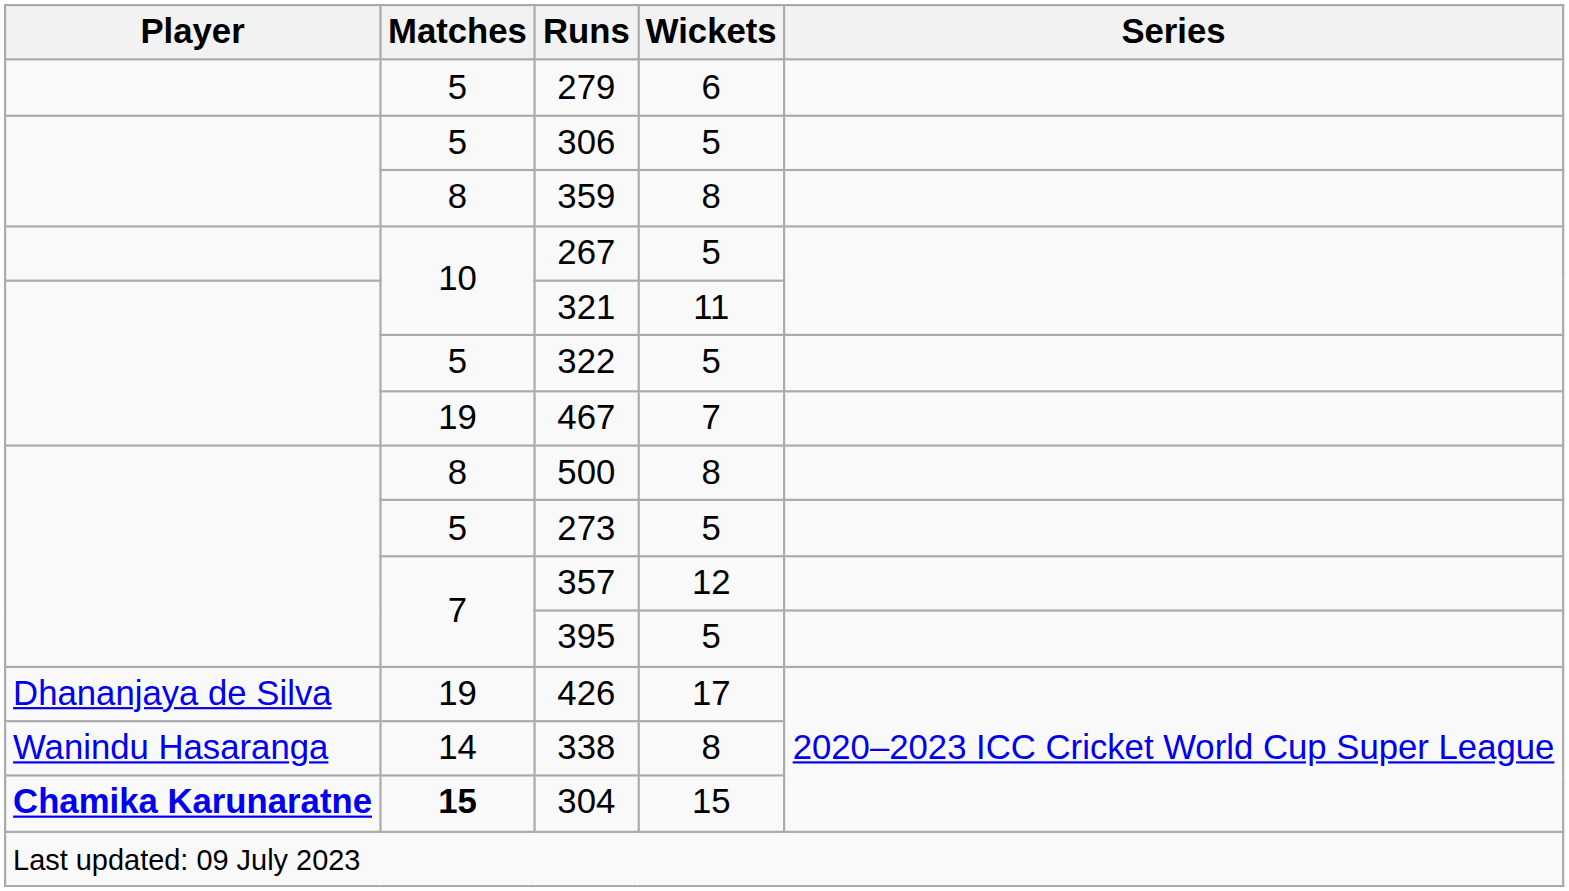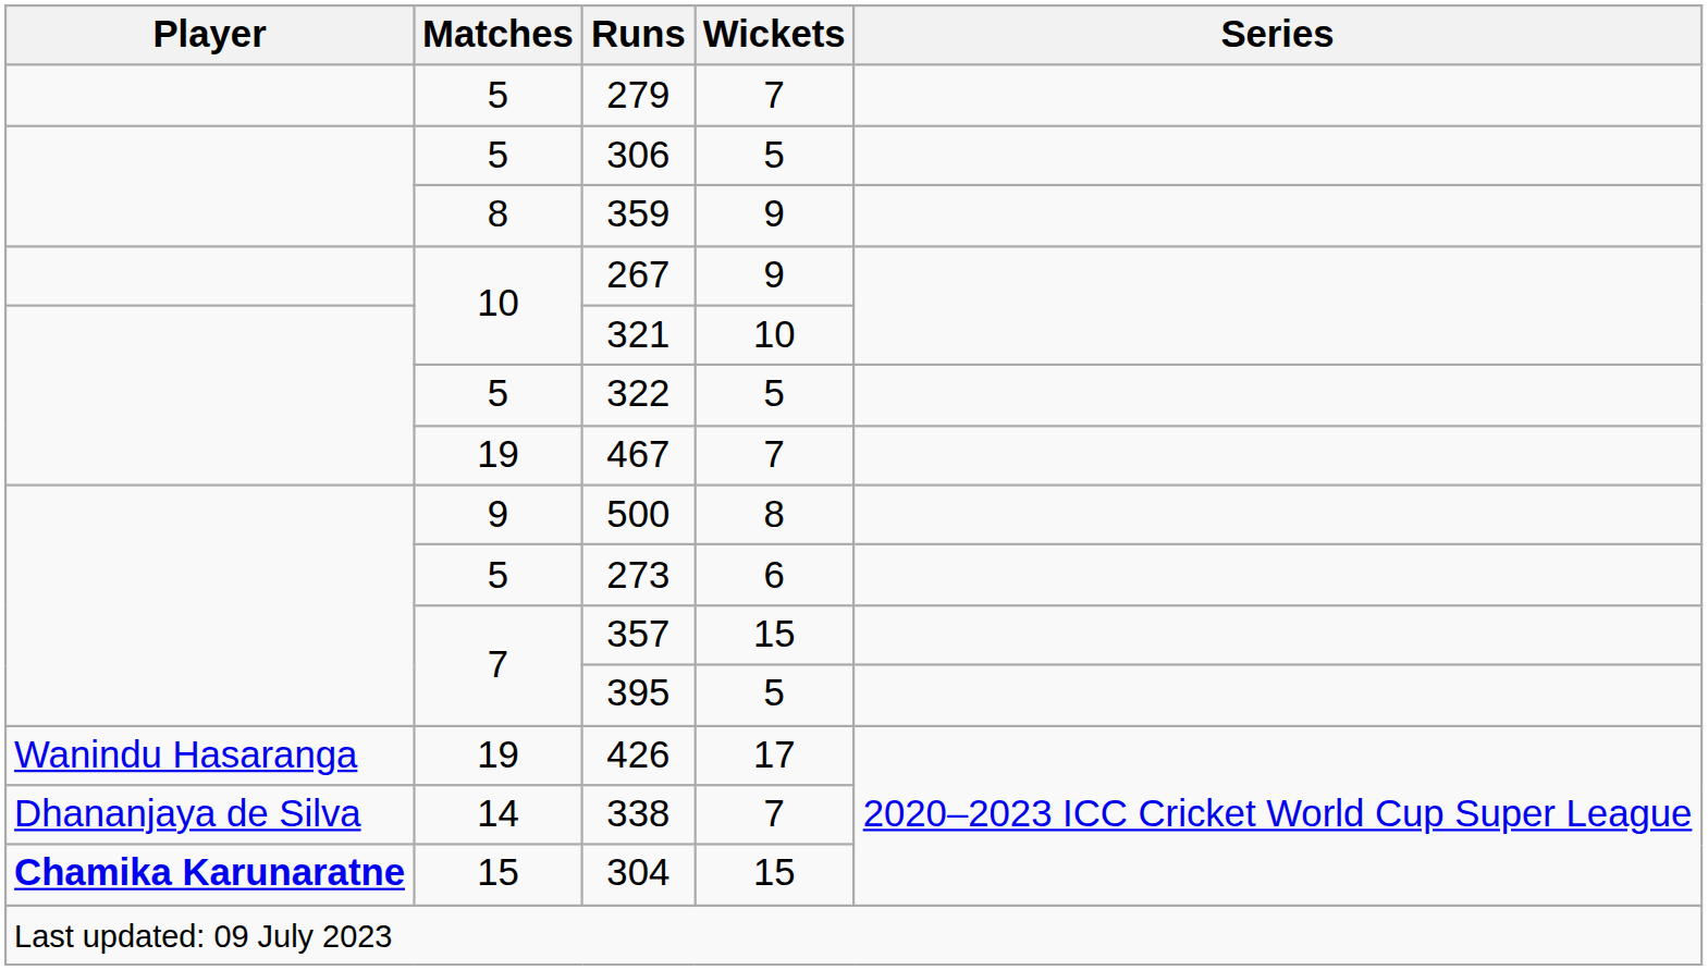279 | Wickets: 6 -> 7
359 | Wickets: 8 -> 9
267 | Wickets: 5 -> 9
321 | Wickets: 11 -> 10
500 | Matches: 8 -> 9
273 | Wickets: 5 -> 6
357 | Wickets: 12 -> 15
426 | Player: Dhananjaya de Silva -> Wanindu Hasaranga
338 | Player: Wanindu Hasaranga -> Dhananjaya de Silva
338 | Wickets: 8 -> 7
304 | Matches: bold -> normal
